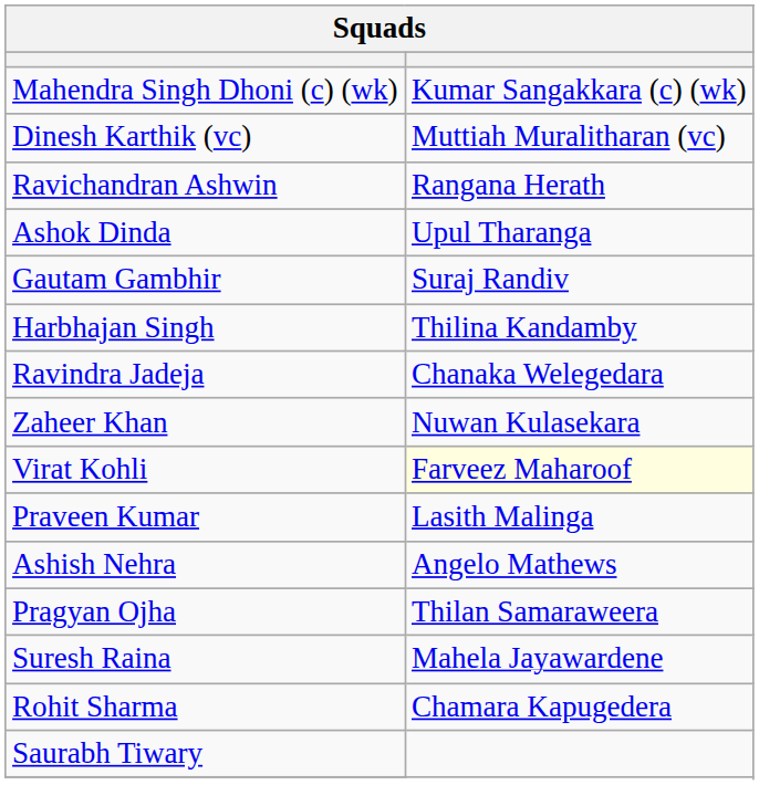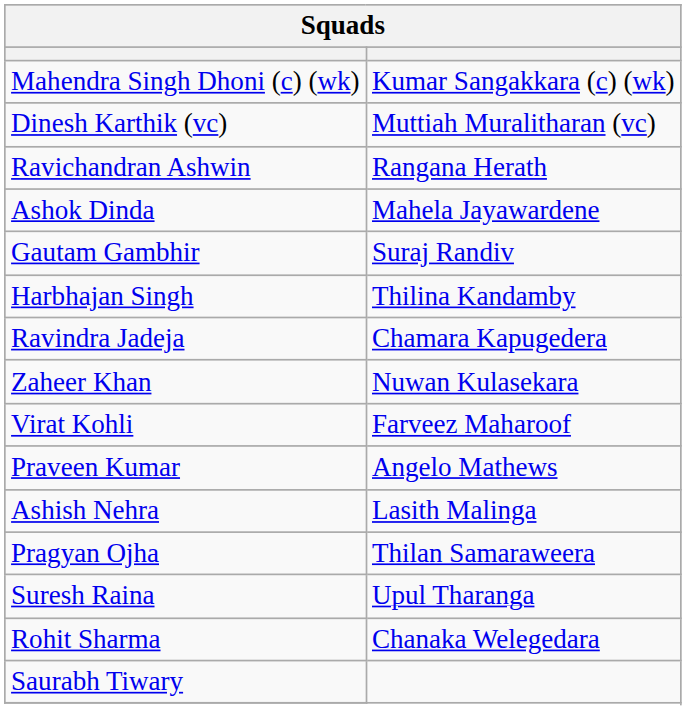Ashok Dinda | column 2: Upul Tharanga -> Mahela Jayawardene
Ravindra Jadeja | column 2: Chanaka Welegedara -> Chamara Kapugedera
Virat Kohli | column 2: lightyellow background -> no background
Praveen Kumar | column 2: Lasith Malinga -> Angelo Mathews
Ashish Nehra | column 2: Angelo Mathews -> Lasith Malinga
Suresh Raina | column 2: Mahela Jayawardene -> Upul Tharanga
Rohit Sharma | column 2: Chamara Kapugedera -> Chanaka Welegedara
